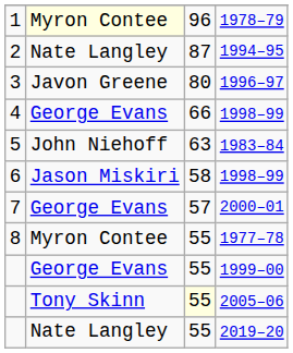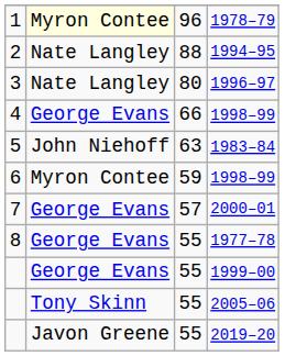1994–95 | column 3: 87 -> 88
1996–97 | column 2: Javon Greene -> Nate Langley
6 / 1998–99 | column 2: Jason Miskiri -> Myron Contee
6 / 1998–99 | column 3: 58 -> 59
1977–78 | column 2: Myron Contee -> George Evans
2005–06 | column 3: lightyellow background -> no background
2019–20 | column 2: Nate Langley -> Javon Greene
